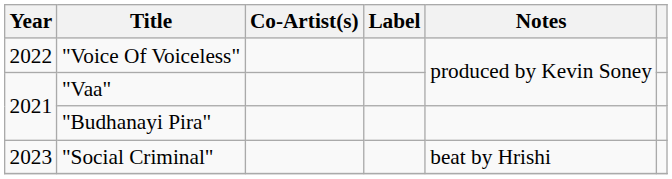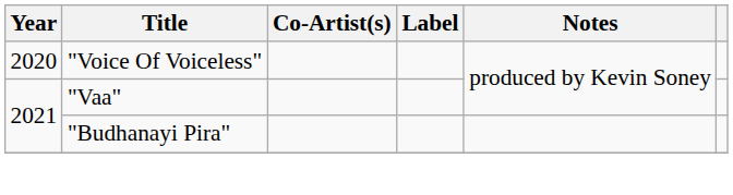"Voice Of Voiceless" | Year: 2022 -> 2020
- row: 2023 | "Social Criminal" | beat by Hrishi
